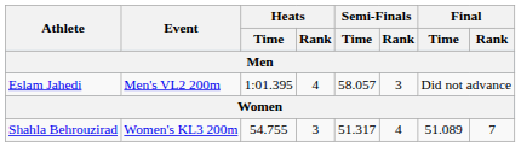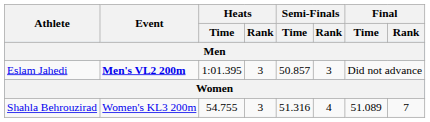Eslam Jahedi | Event: normal -> bold
Eslam Jahedi | Heats / Rank: 4 -> 3
Eslam Jahedi | Semi-Finals / Time: 58.057 -> 50.857
Shahla Behrouzirad | Semi-Finals / Time: 51.317 -> 51.316
